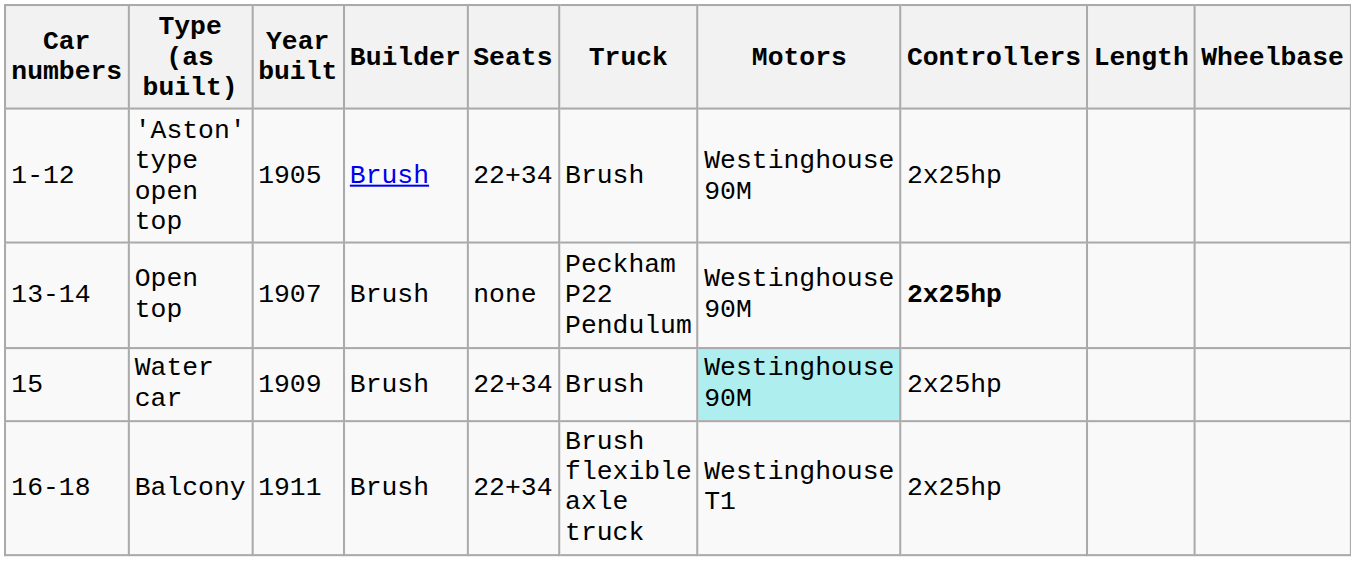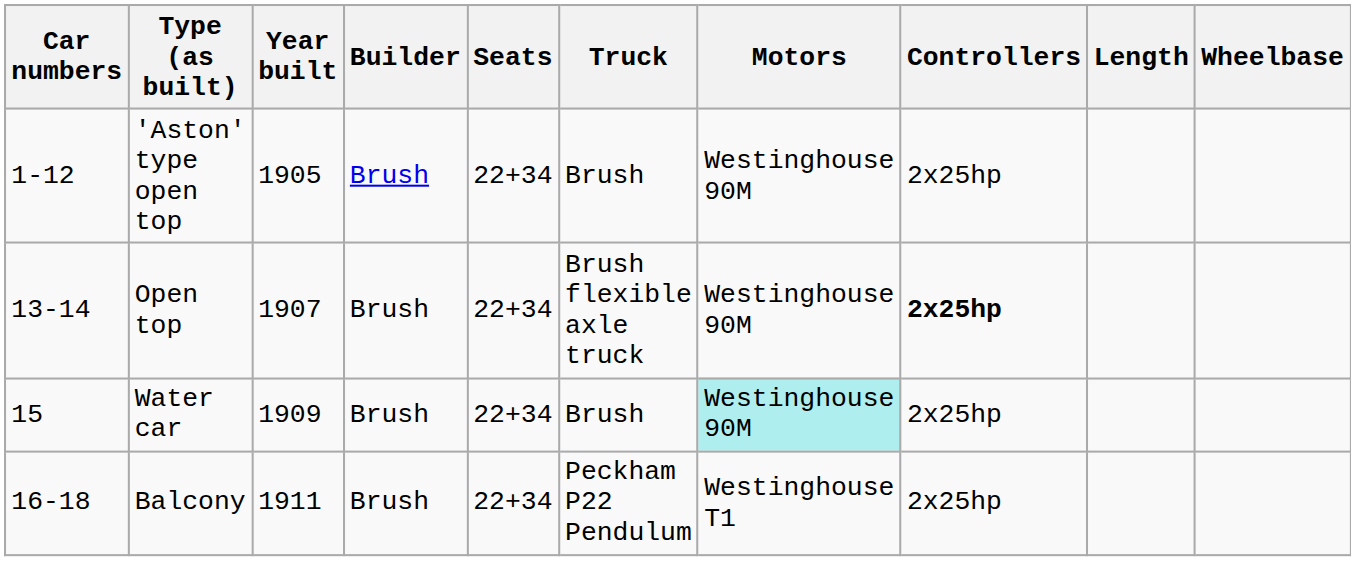Open top | Seats: none -> 22+34
Open top | Truck: Peckham P22 Pendulum -> Brush flexible axle truck
Balcony | Truck: Brush flexible axle truck -> Peckham P22 Pendulum
